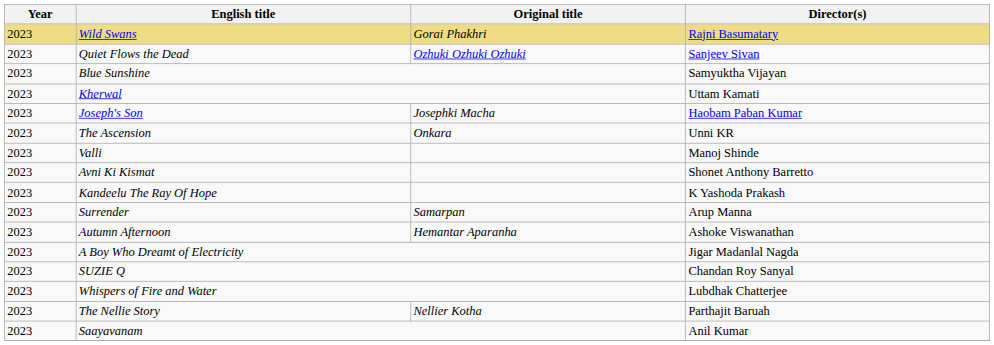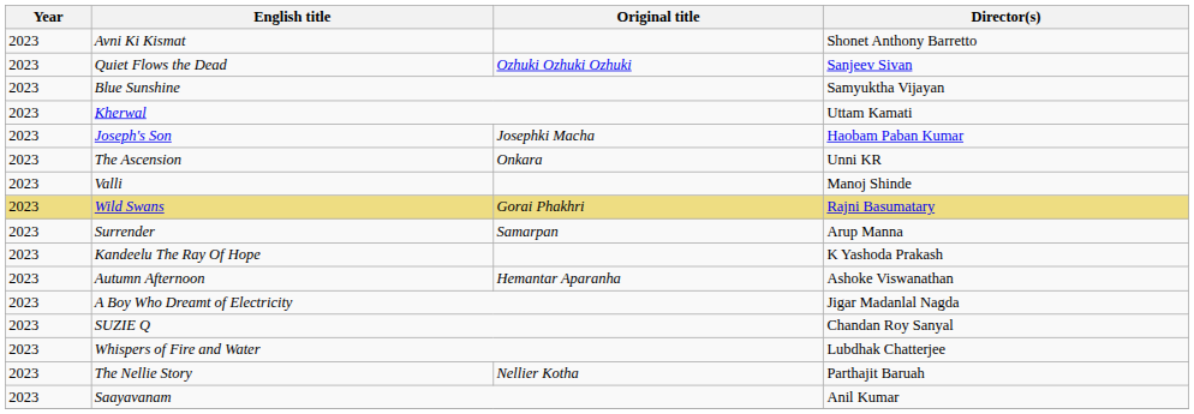rows swapped: Avni Ki Kismat <-> Wild Swans
rows swapped: Kandeelu The Ray Of Hope <-> Surrender
